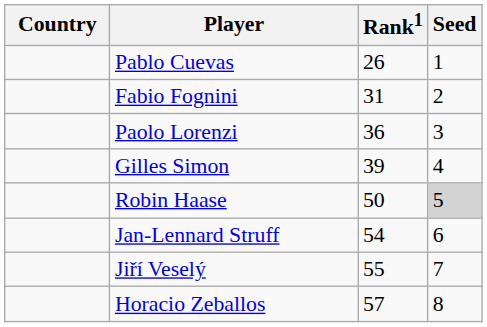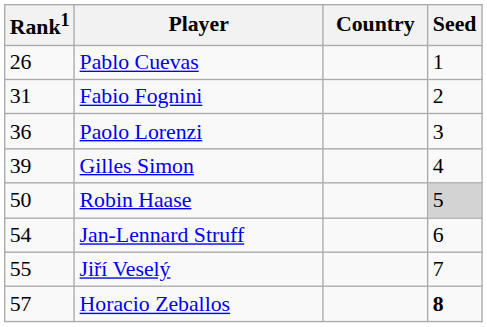columns swapped: Country <-> Rank1
Horacio Zeballos | Seed: normal -> bold
